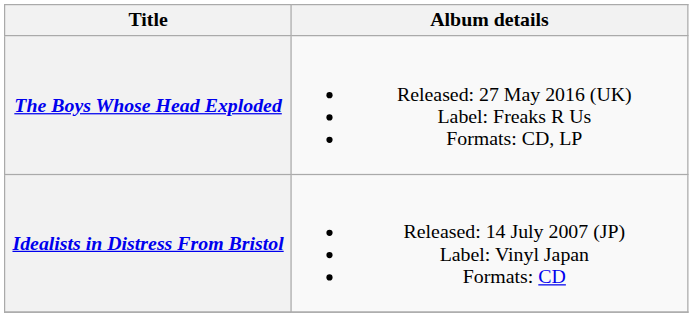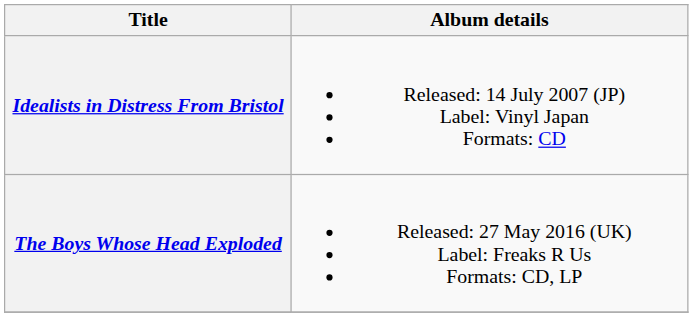rows swapped: Idealists in Distress From Bristol <-> The Boys Whose Head Exploded
